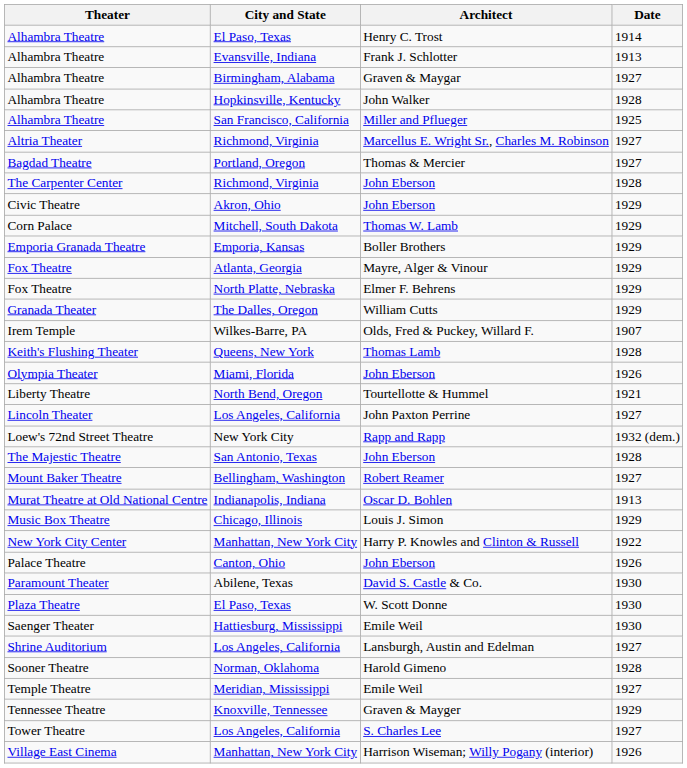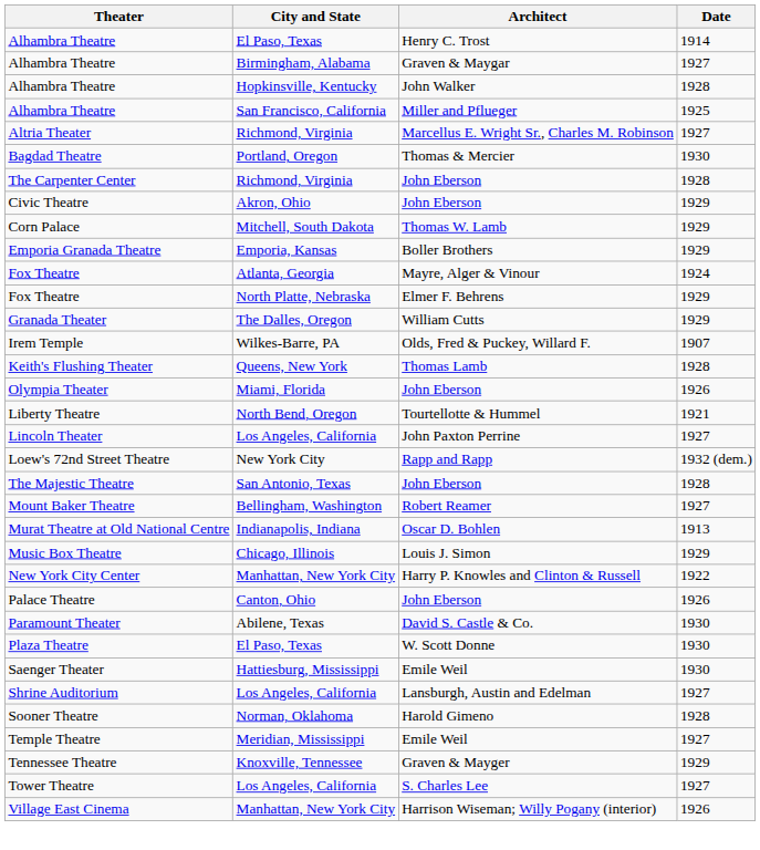- row: Alhambra Theatre | Evansville, Indiana | Frank J. Schlotter | 1913
Bagdad Theatre | Date: 1927 -> 1930
Fox Theatre / Atlanta, Georgia | Date: 1929 -> 1924
